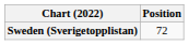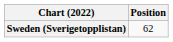Sweden (Sverigetopplistan) | Position: 72 -> 62
